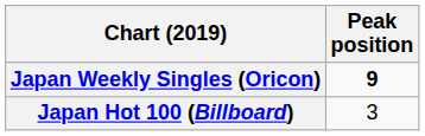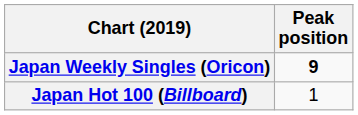Japan Hot 100 (Billboard) | Peak position: 3 -> 1
